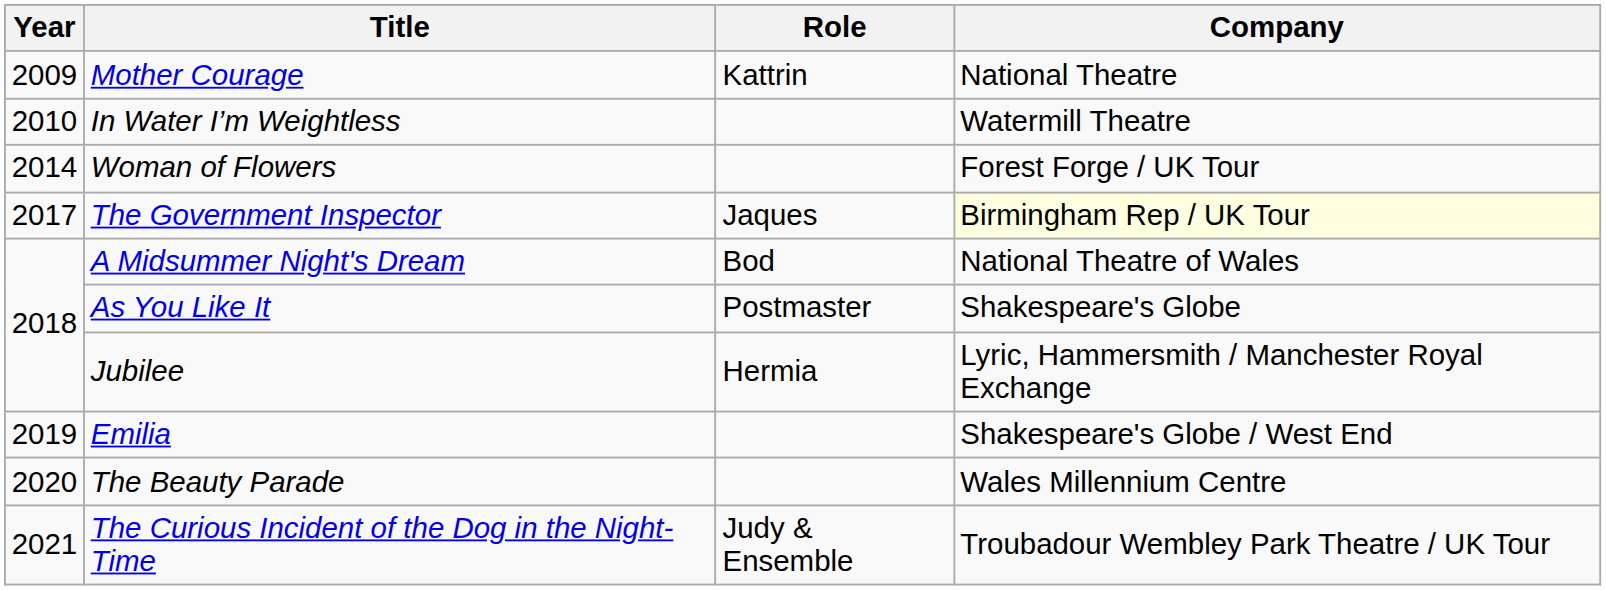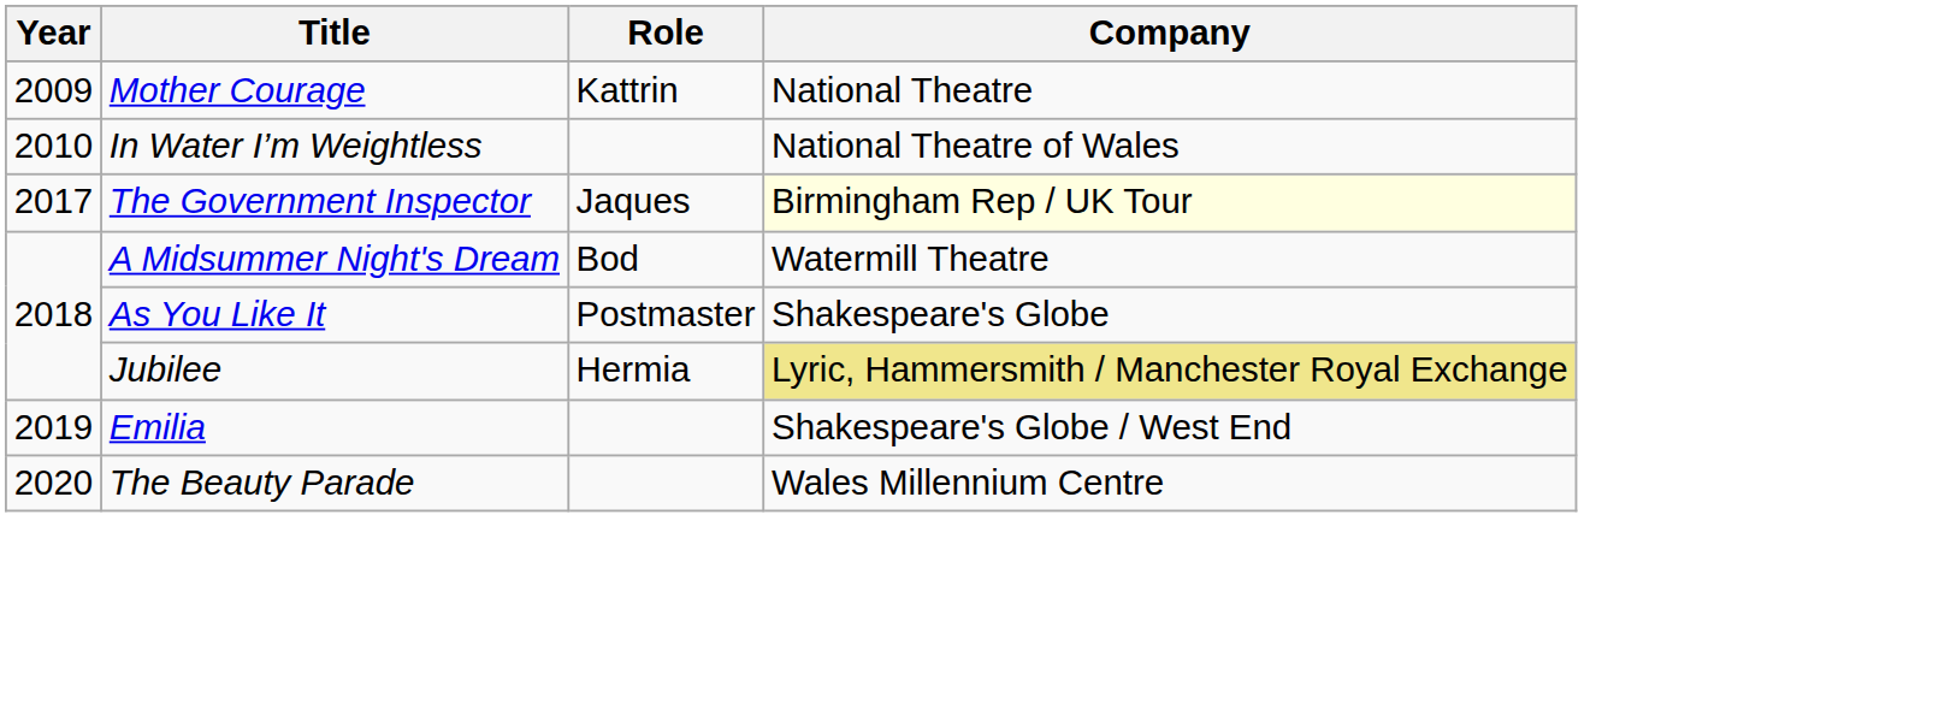In Water I’m Weightless | Company: Watermill Theatre -> National Theatre of Wales
- row: 2014 | Woman of Flowers | Forest Forge / UK Tour
A Midsummer Night's Dream | Company: National Theatre of Wales -> Watermill Theatre
Jubilee | Company: no background -> khaki background
- row: 2021 | The Curious Incident of the Dog in the Night-Time | Judy & Ensemble | Troubadour Wembley Park Theatre / UK Tour
